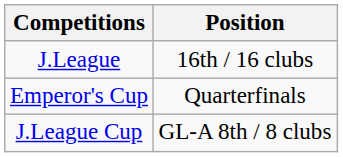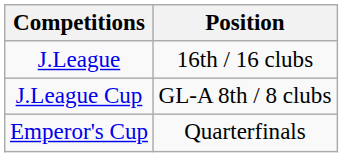rows swapped: Emperor's Cup <-> J.League Cup
